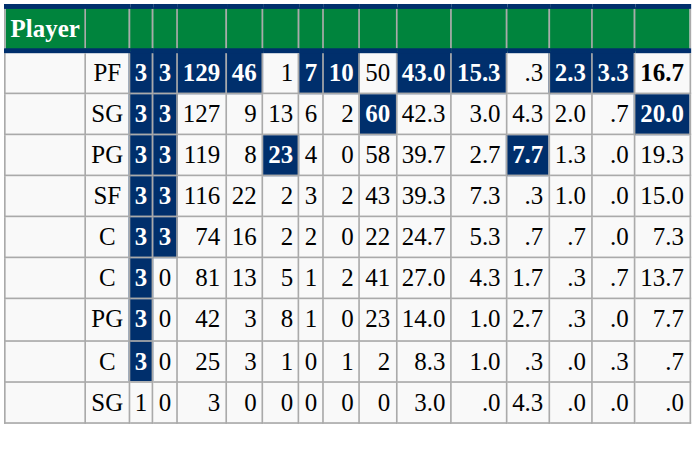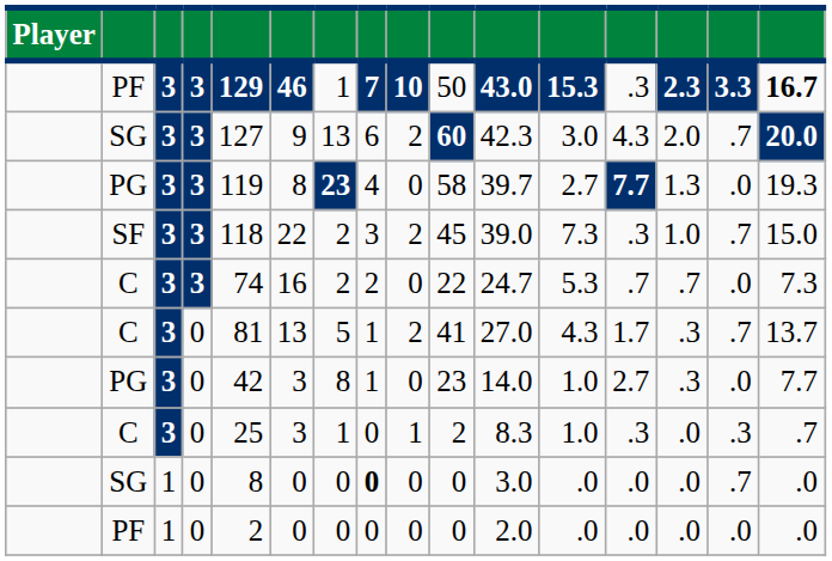SF | column 5: 116 -> 118
SF | column 10: 43 -> 45
SF | column 11: 39.3 -> 39.0
SF | column 15: .0 -> .7
SG / 0 | column 5: 3 -> 8
SG / 0 | column 8: normal -> bold
SG / 0 | column 13: 4.3 -> .0
SG / 0 | column 15: .0 -> .7
+ row: PF | 1 | 0 | 2 | 0 | 0 | 0 | 0 | 0 | 2.0 | .0 | .0 | .0 | .0 | .0
